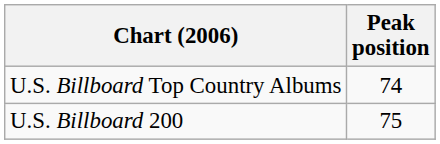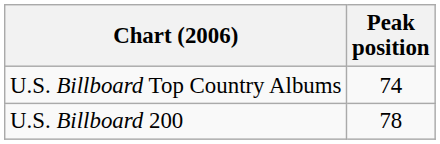U.S. Billboard 200 | Peak position: 75 -> 78
